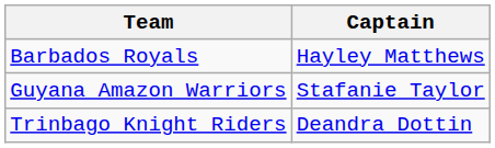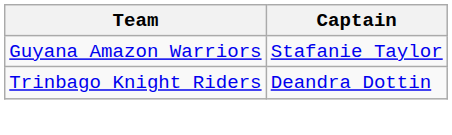- row: Barbados Royals | Hayley Matthews
